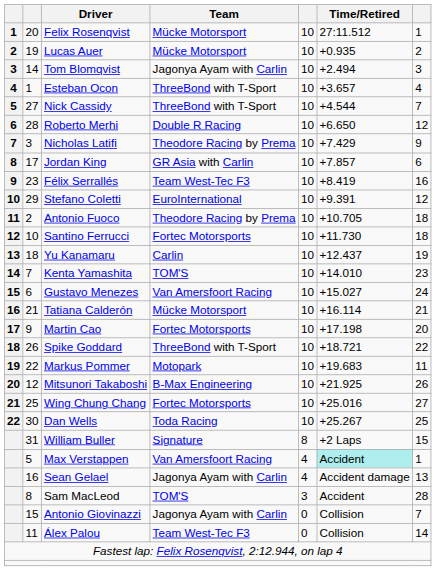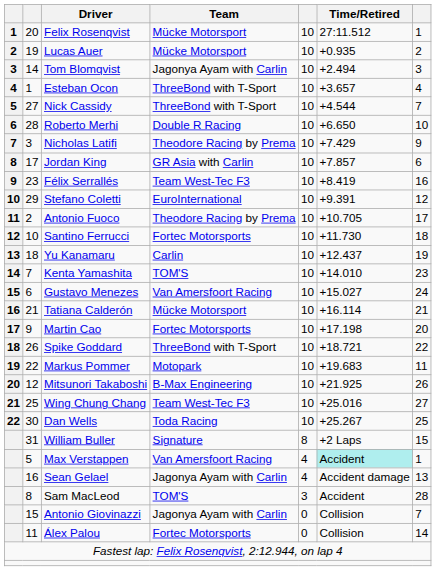Roberto Merhi | column 7: 12 -> 10
Antonio Fuoco | column 7: 18 -> 17
Wing Chung Chang | Team: Fortec Motorsports -> Team West-Tec F3
Álex Palou | Team: Team West-Tec F3 -> Fortec Motorsports
